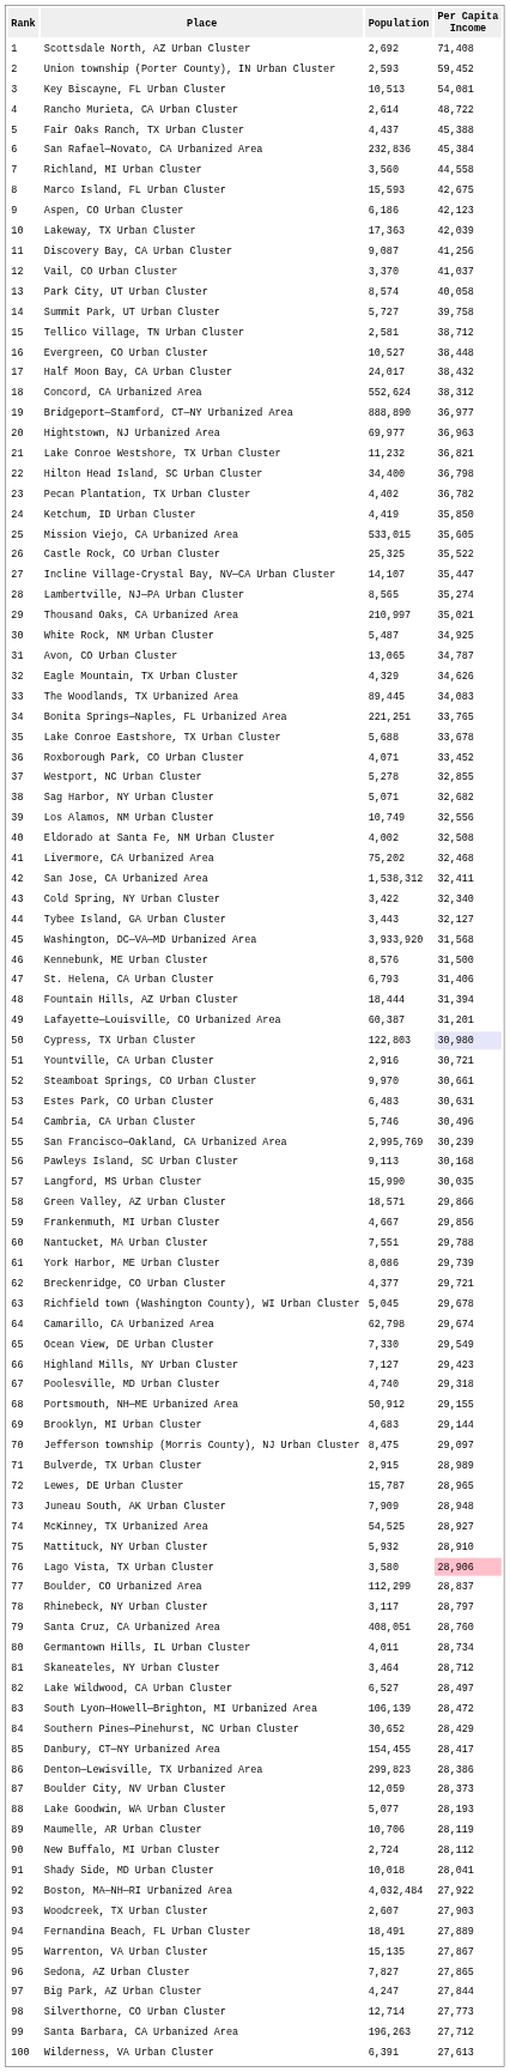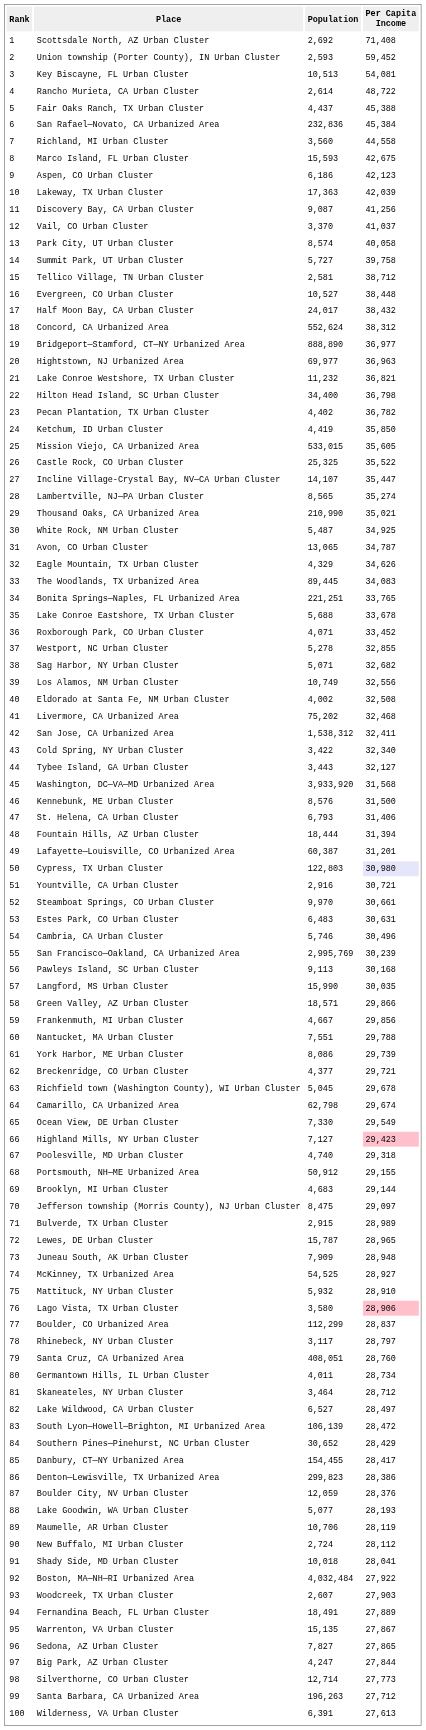Thousand Oaks, CA Urbanized Area | Population: 210,997 -> 210,990
Highland Mills, NY Urban Cluster | Per Capita Income: no background -> pink background
Boulder City, NV Urban Cluster | Per Capita Income: 28,373 -> 28,376
